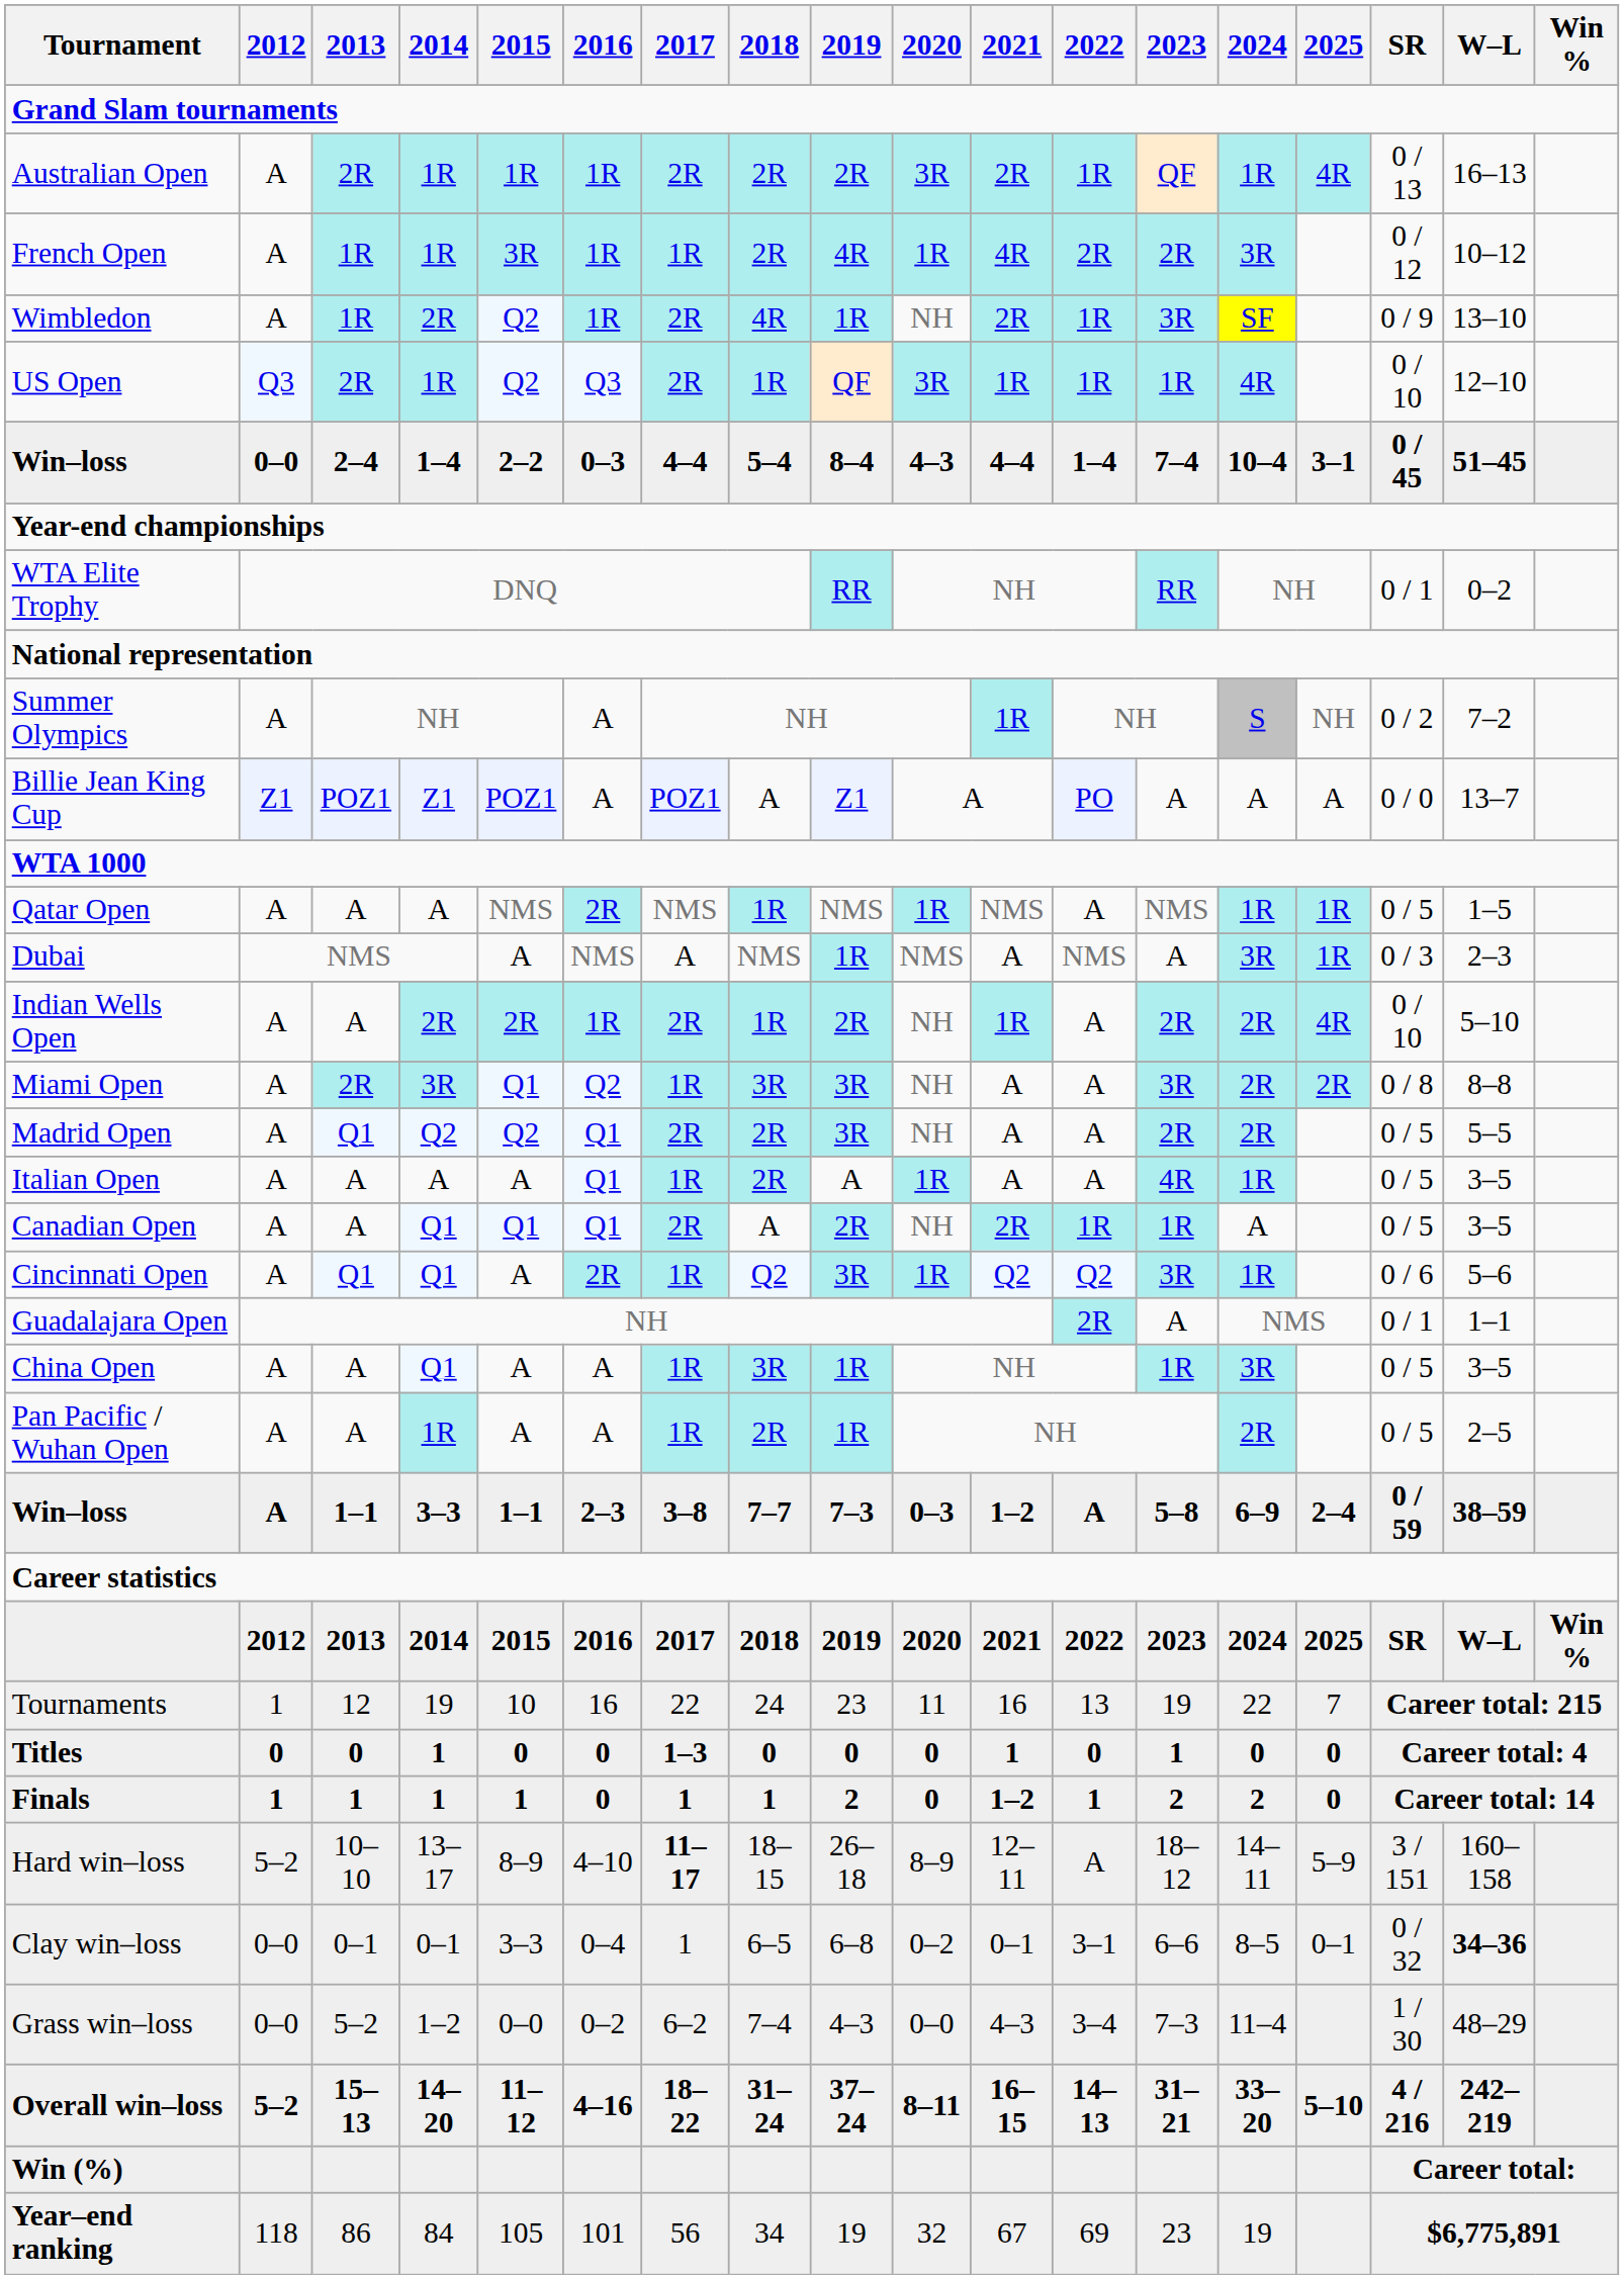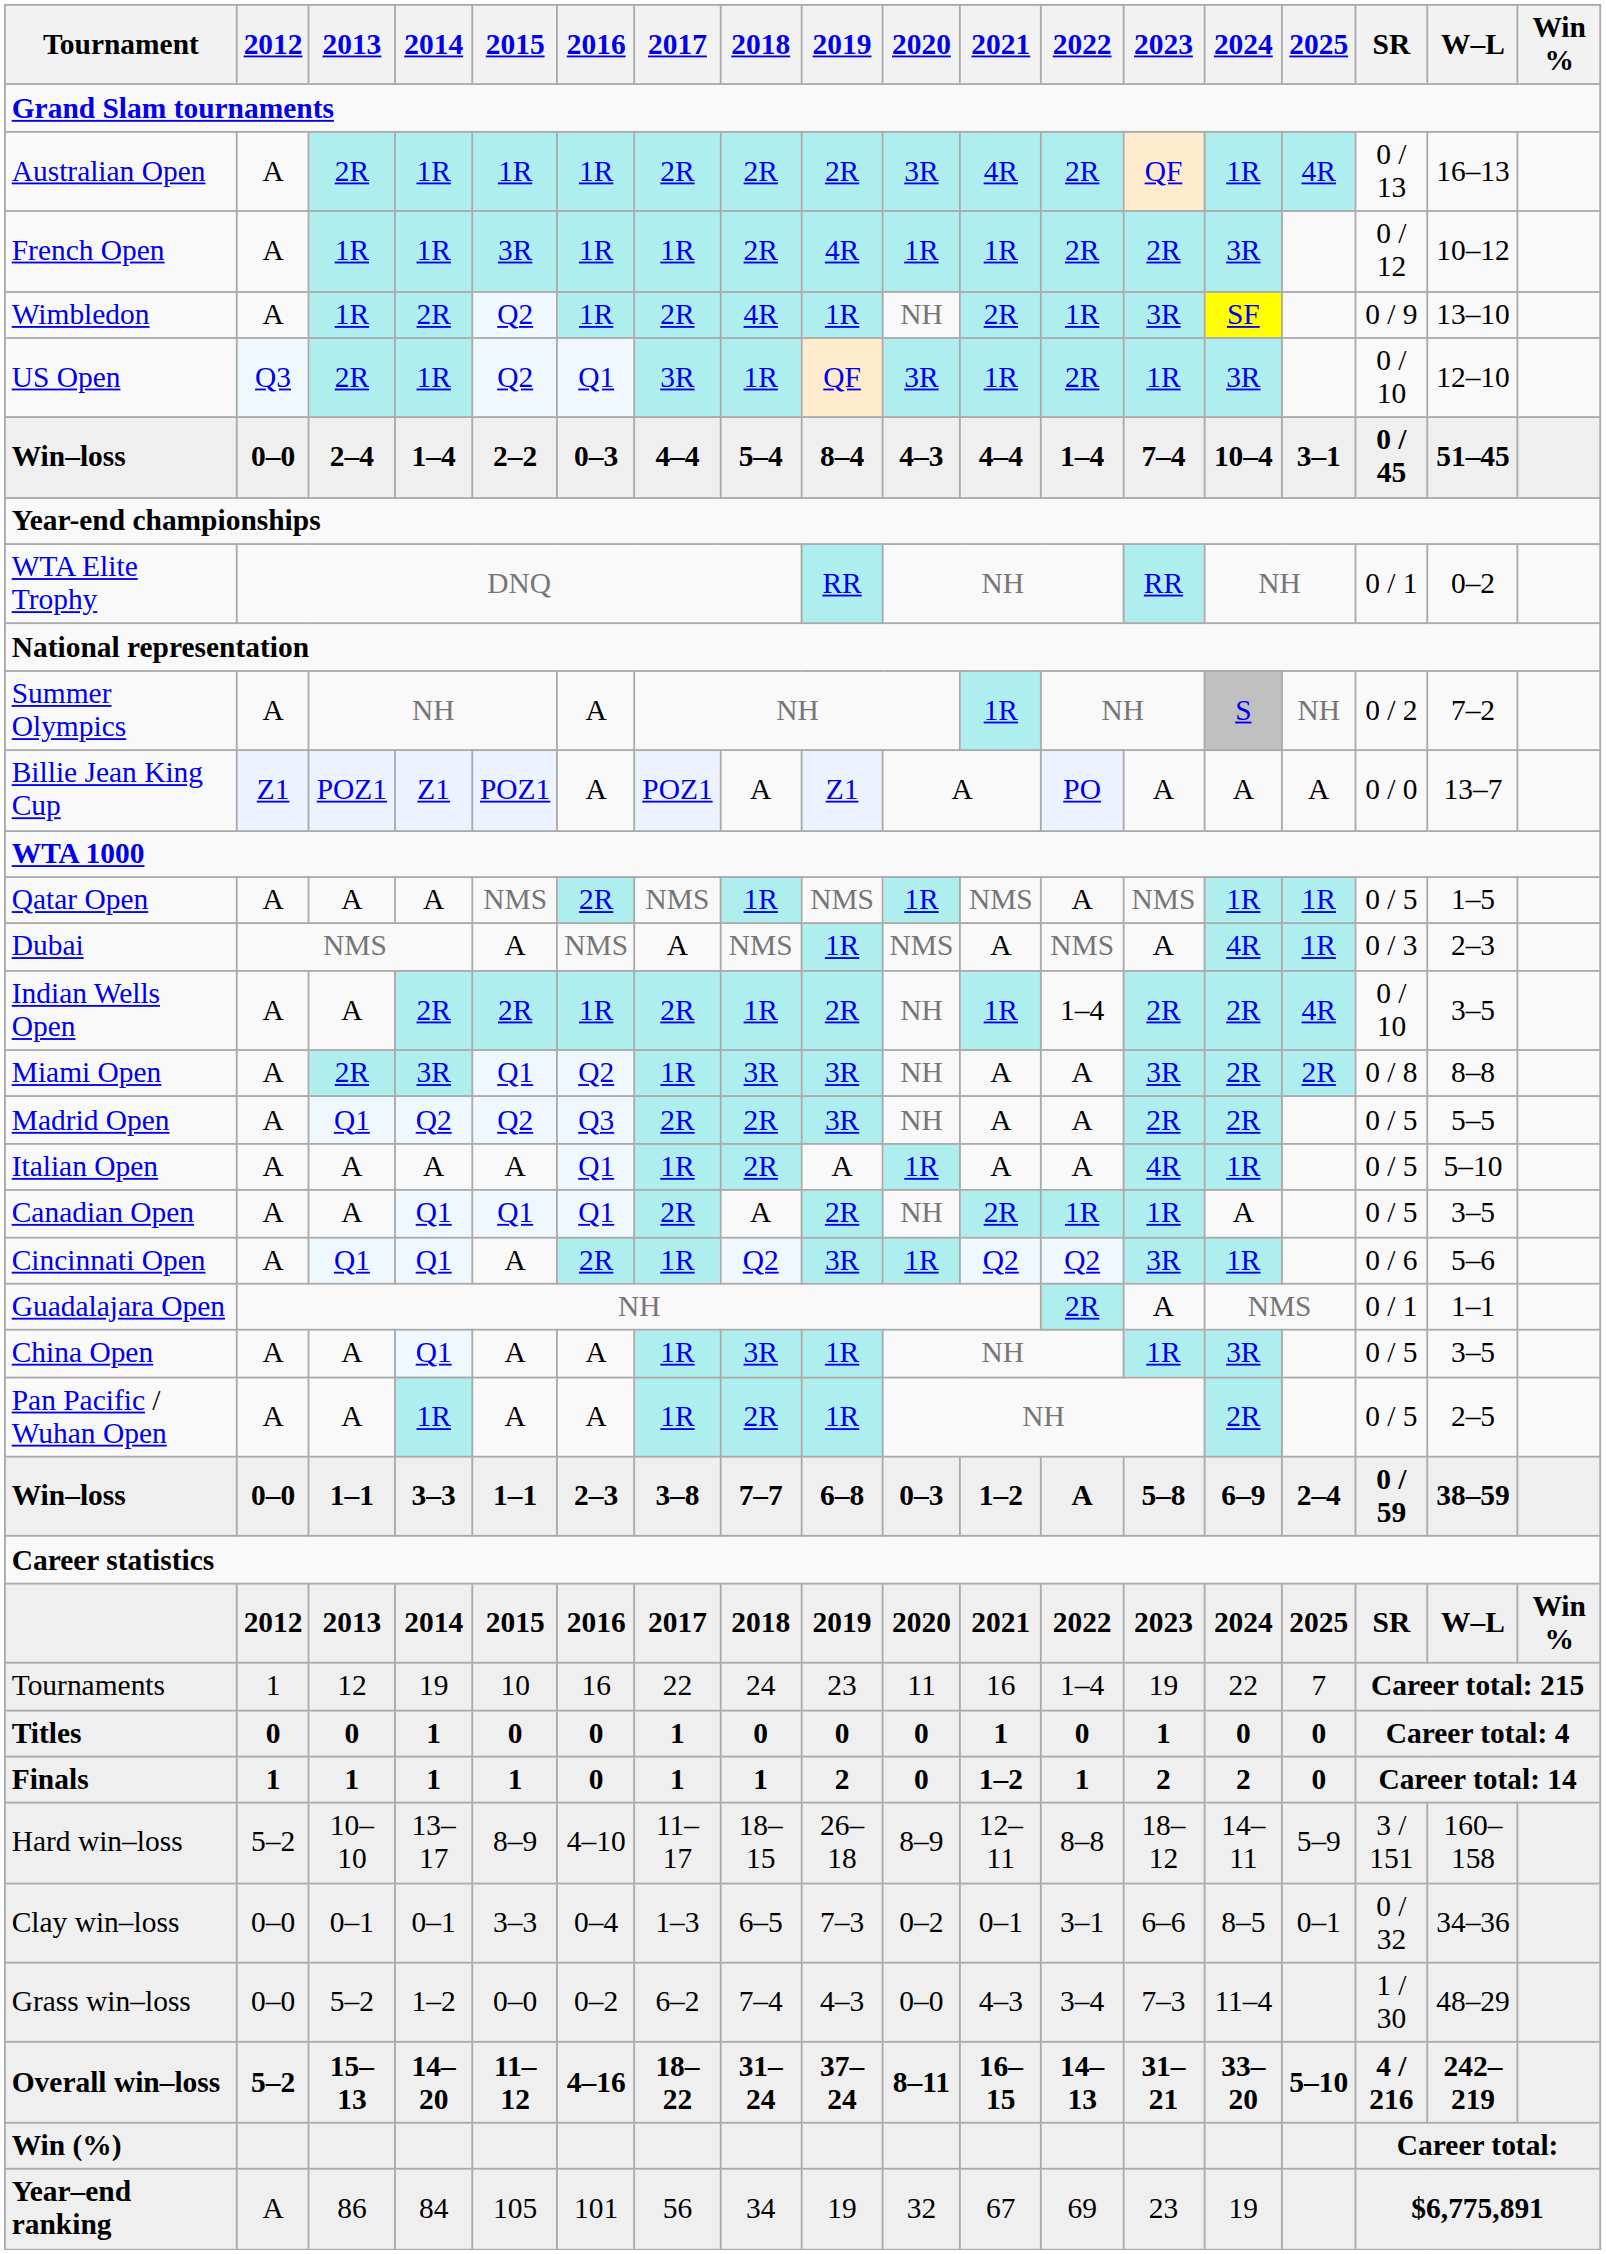Australian Open | 2021: 2R -> 4R
Australian Open | 2022: 1R -> 2R
French Open | 2021: 4R -> 1R
US Open | 2016: Q3 -> Q1
US Open | 2017: 2R -> 3R
US Open | 2022: 1R -> 2R
US Open | 2024: 4R -> 3R
Dubai | 2024: 3R -> 4R
Indian Wells Open | 2022: A -> 1–4
Indian Wells Open | W–L: 5–10 -> 3–5
Madrid Open | 2016: Q1 -> Q3
Italian Open | W–L: 3–5 -> 5–10
Win–loss / 3–3 | 2012: A -> 0–0
Win–loss / 3–3 | 2019: 7–3 -> 6–8
Tournaments | 2022: 13 -> 1–4
Titles | 2017: 1–3 -> 1
Hard win–loss | 2017: bold -> normal
Hard win–loss | 2022: A -> 8–8
Clay win–loss | 2017: 1 -> 1–3
Clay win–loss | 2019: 6–8 -> 7–3
Clay win–loss | W–L: bold -> normal
Year–end ranking | 2012: 118 -> A
